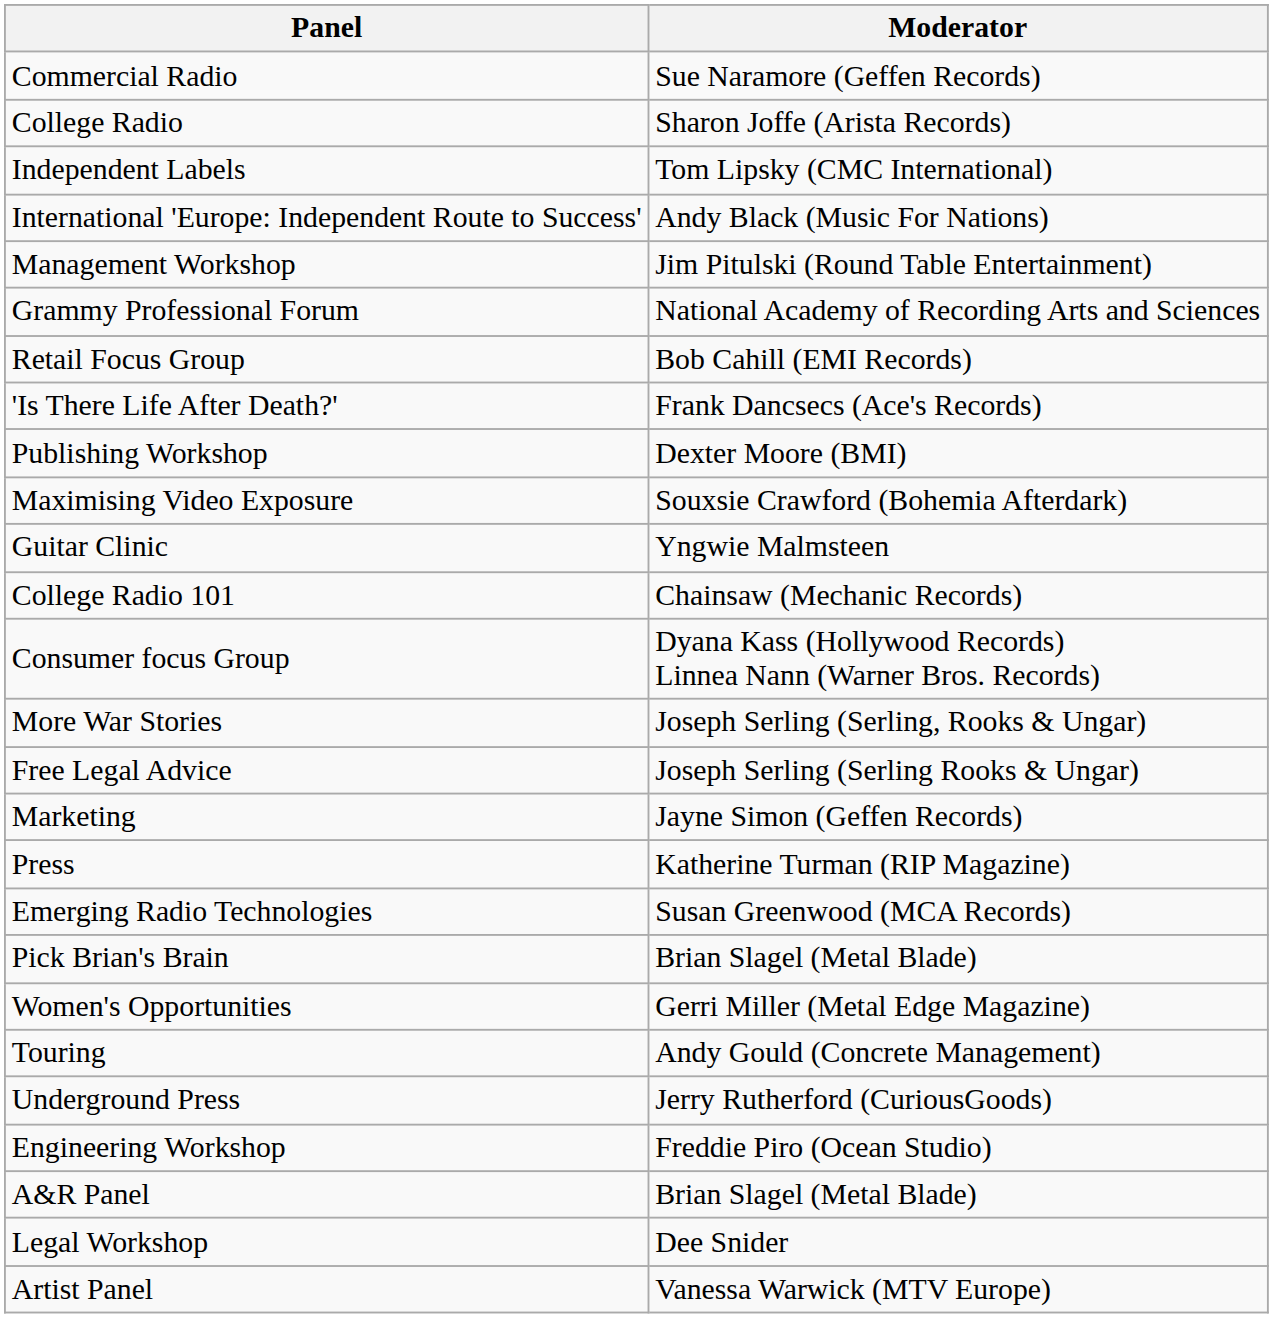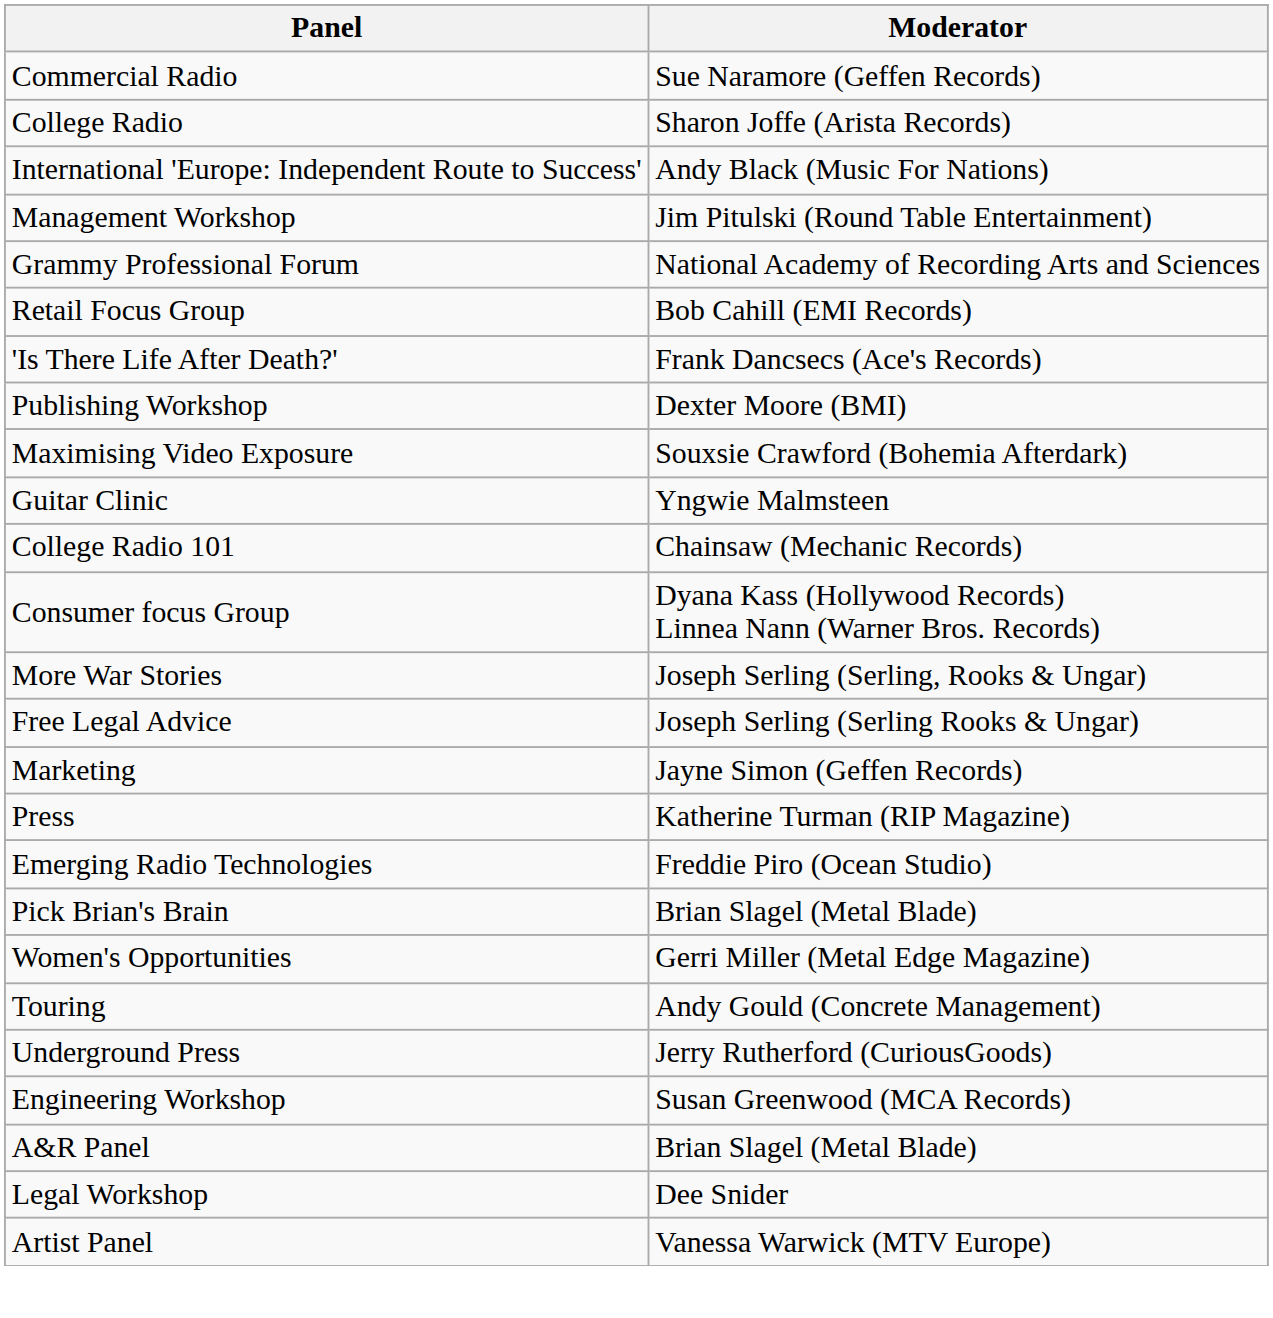- row: Independent Labels | Tom Lipsky (CMC International)
Emerging Radio Technologies | Moderator: Susan Greenwood (MCA Records) -> Freddie Piro (Ocean Studio)
Engineering Workshop | Moderator: Freddie Piro (Ocean Studio) -> Susan Greenwood (MCA Records)
